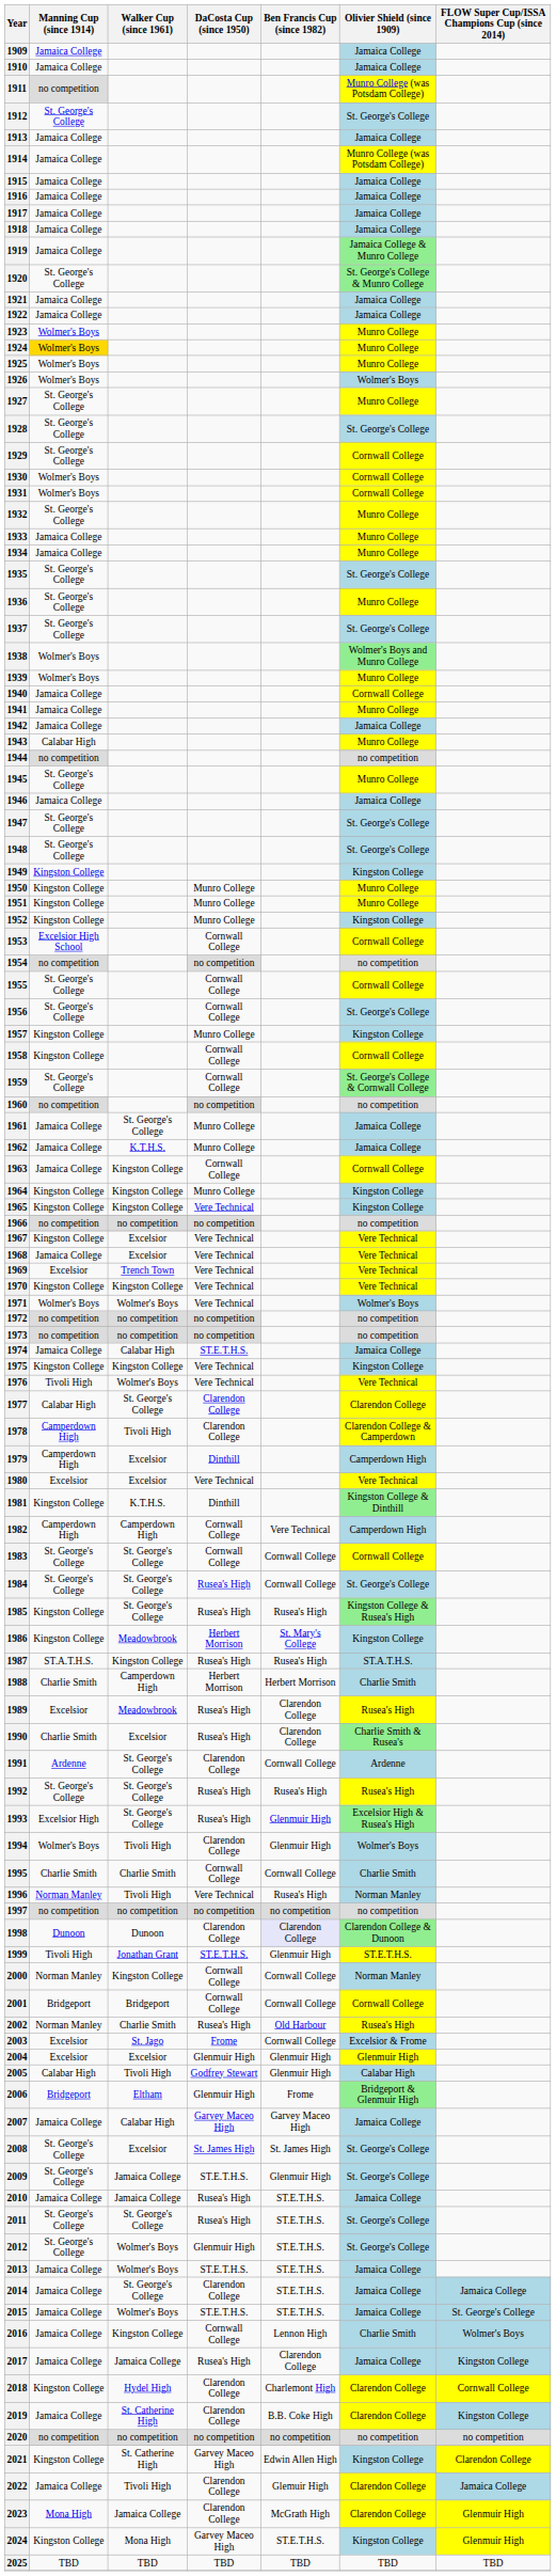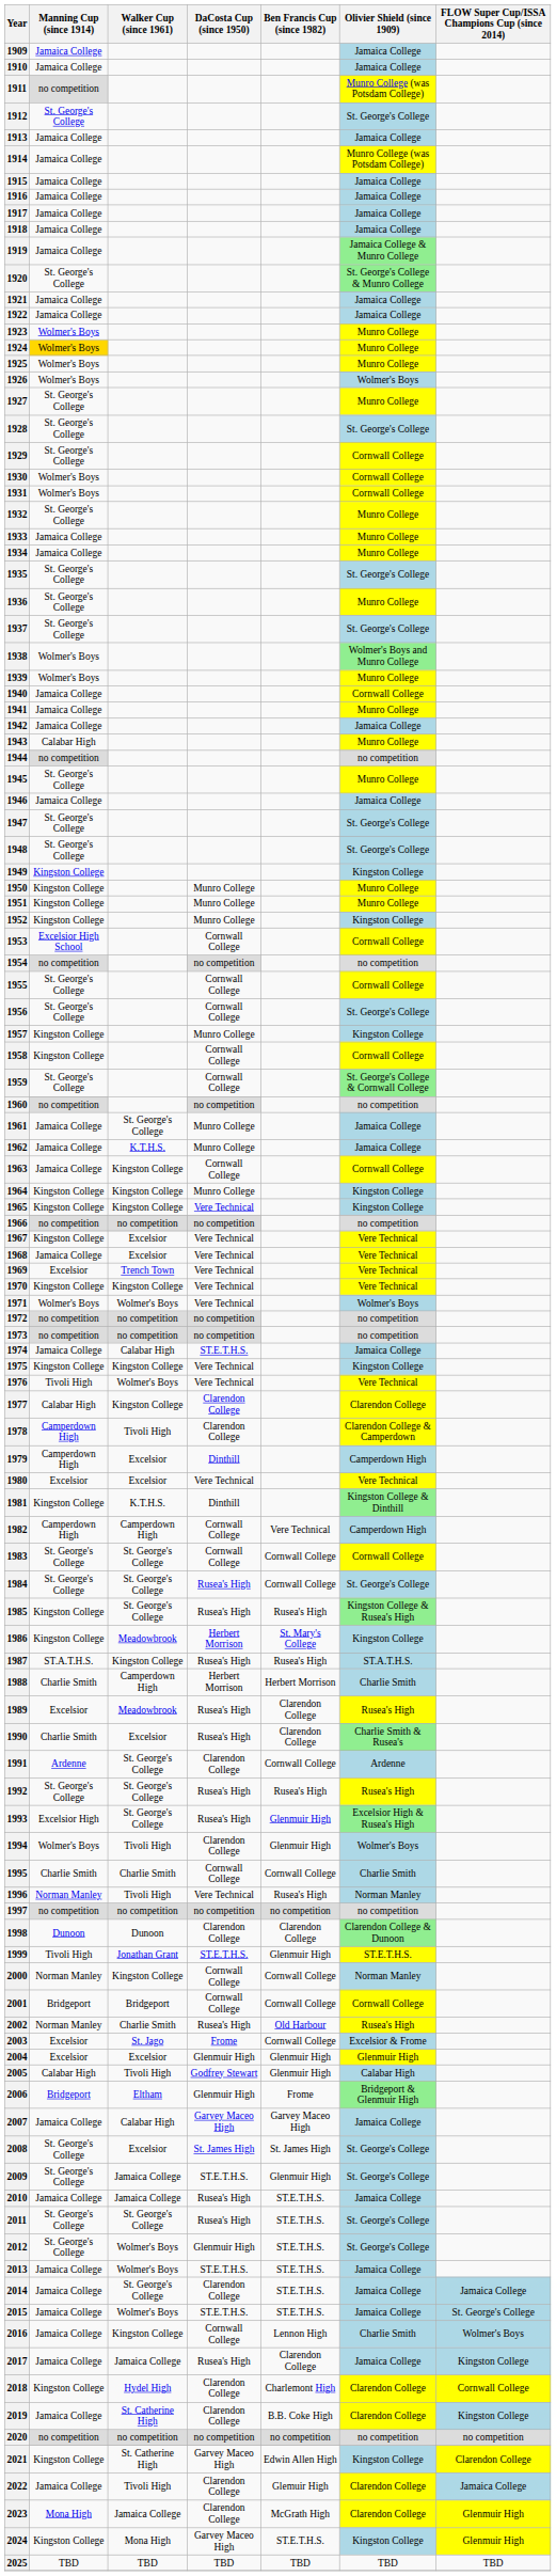1977 | Walker Cup (since 1961): St. George's College -> Kingston College
1998 | Ben Francis Cup (since 1982): lavender background -> no background
